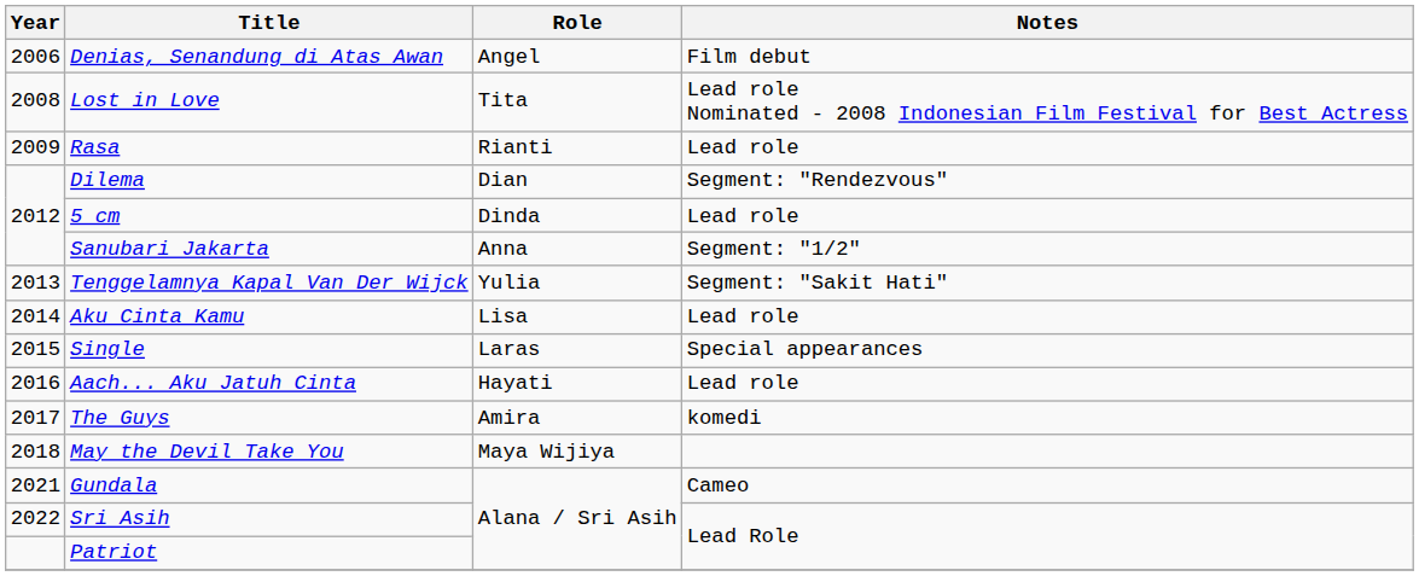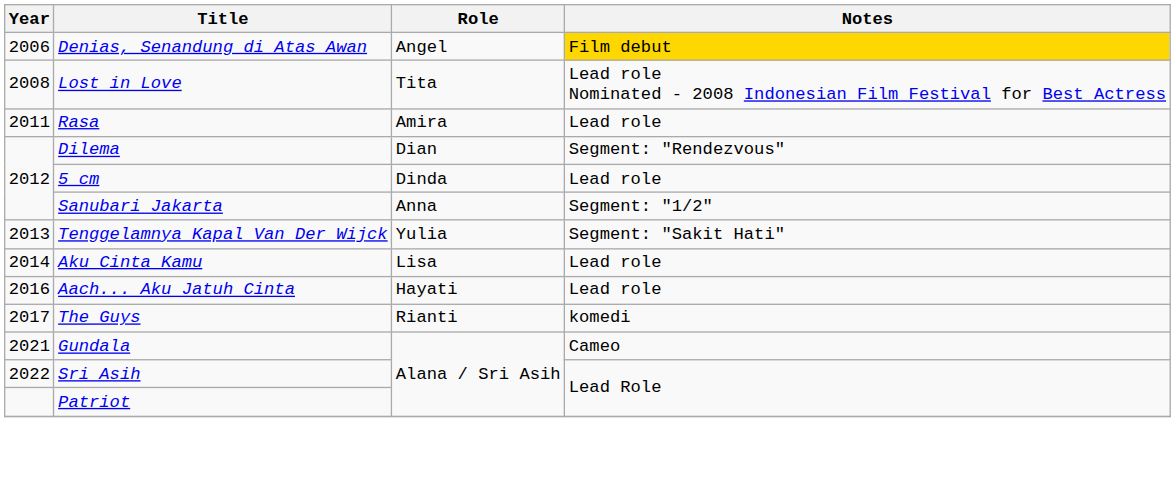Denias, Senandung di Atas Awan | Notes: no background -> gold background
Rasa | Year: 2009 -> 2011
Rasa | Role: Rianti -> Amira
- row: 2015 | Single | Laras | Special appearances
The Guys | Role: Amira -> Rianti
- row: 2018 | May the Devil Take You | Maya Wijiya
